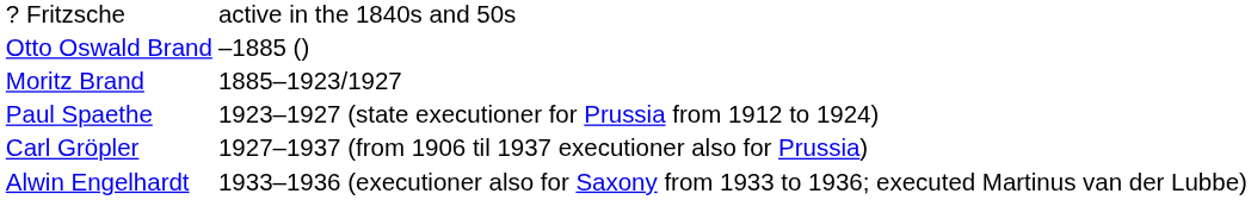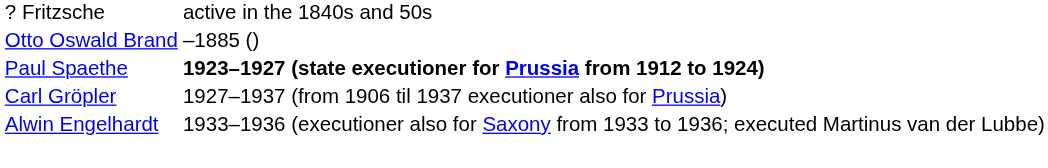- row: Moritz Brand | 1885–1923/1927
Paul Spaethe | column 2: normal -> bold
